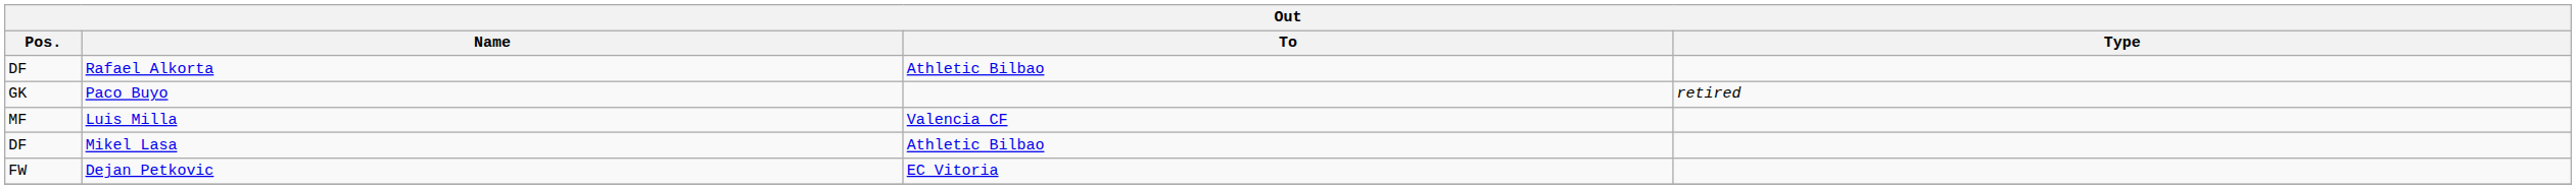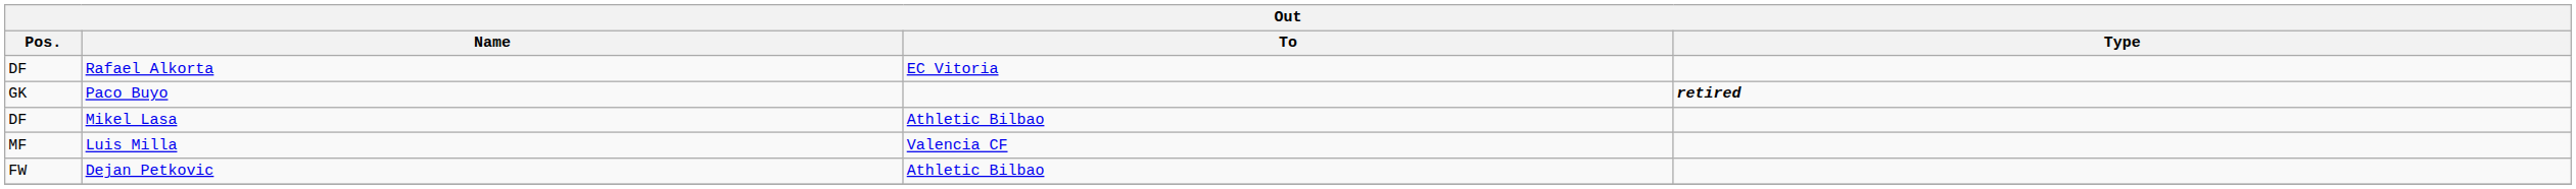Rafael Alkorta | To: Athletic Bilbao -> EC Vitoria
Paco Buyo | Type: normal -> bold
rows swapped: Luis Milla <-> Mikel Lasa
Dejan Petkovic | To: EC Vitoria -> Athletic Bilbao
